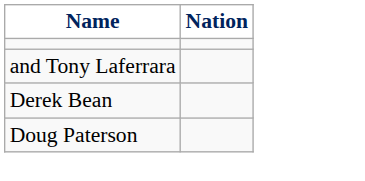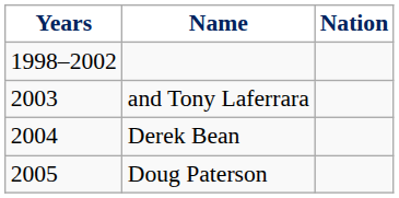+ column: Years | 1998–2002 | 2003 | 2004 | 2005
